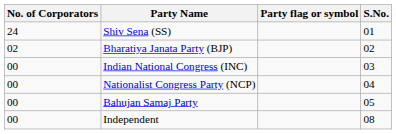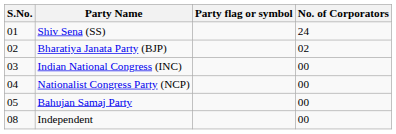columns swapped: S.No. <-> No. of Corporators
